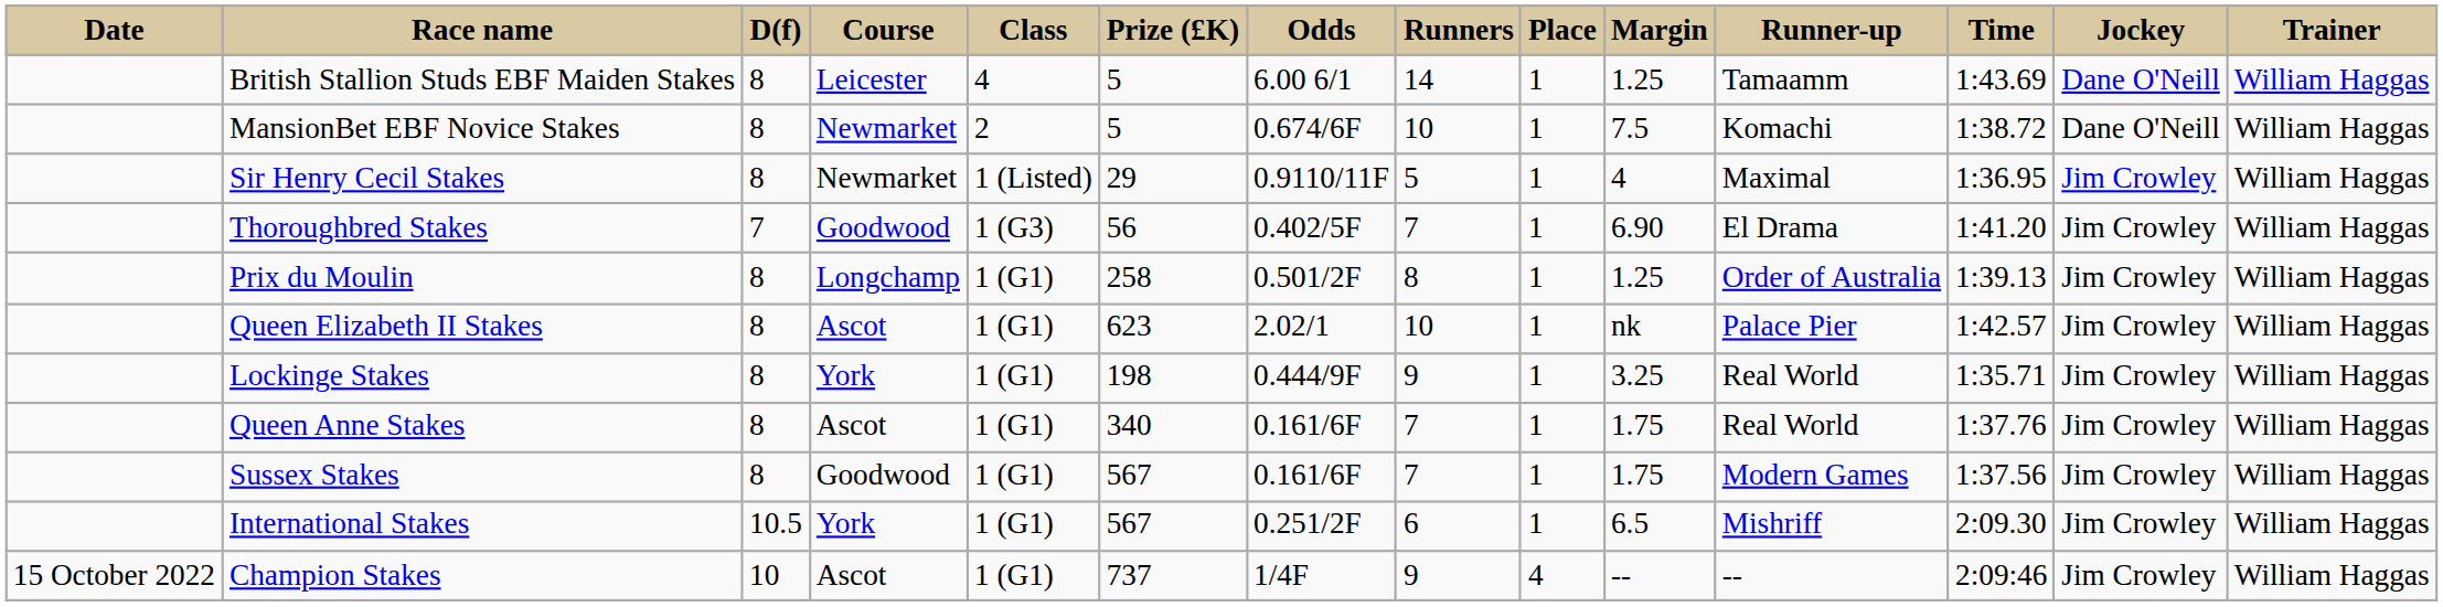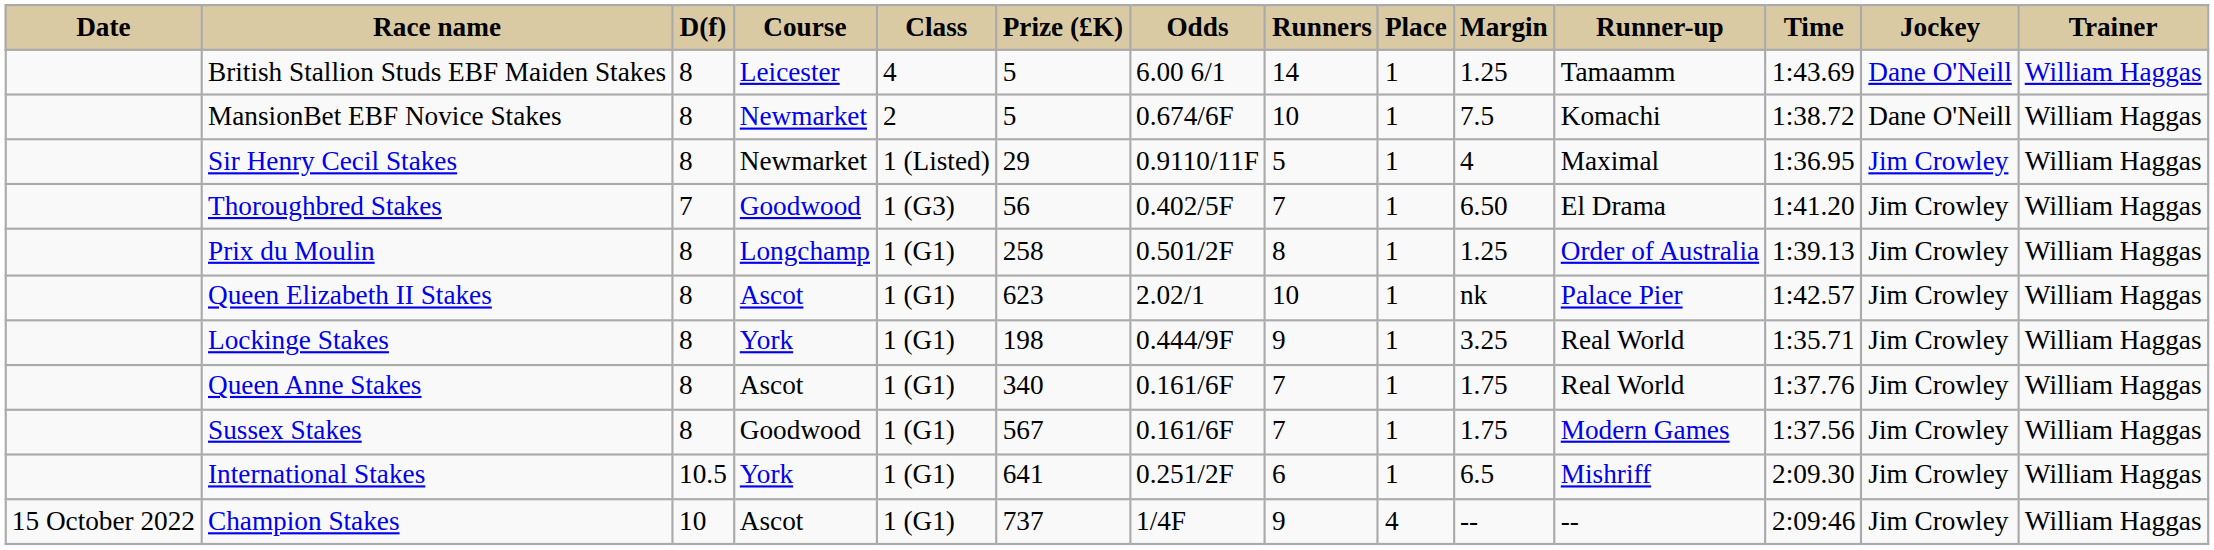Thoroughbred Stakes | Margin: 6.90 -> 6.50
International Stakes | Prize (£K): 567 -> 641
